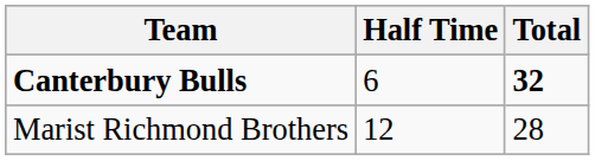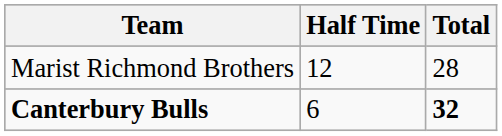rows swapped: Canterbury Bulls <-> Marist Richmond Brothers
